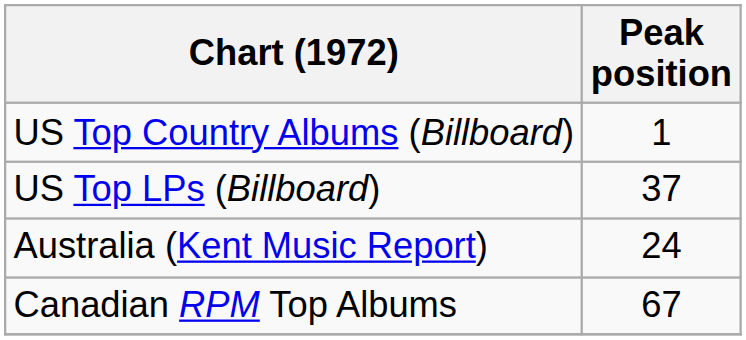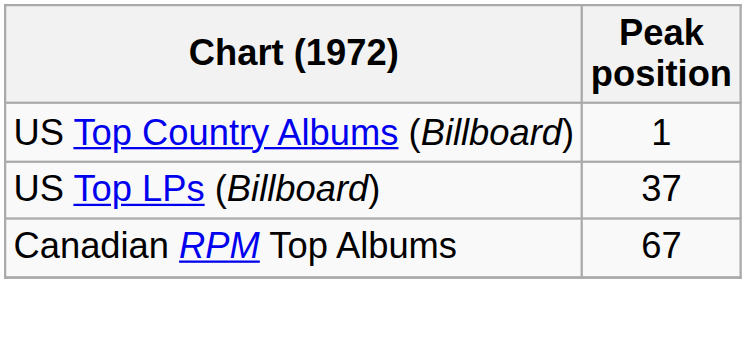- row: Australia (Kent Music Report) | 24
